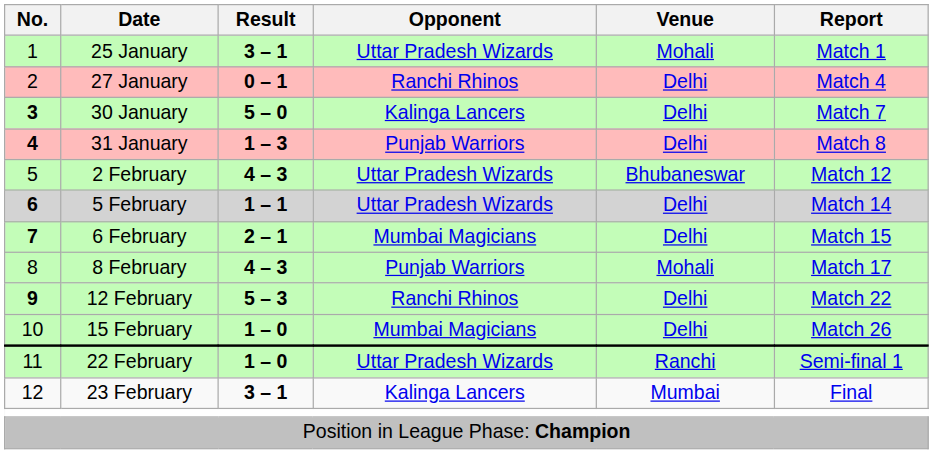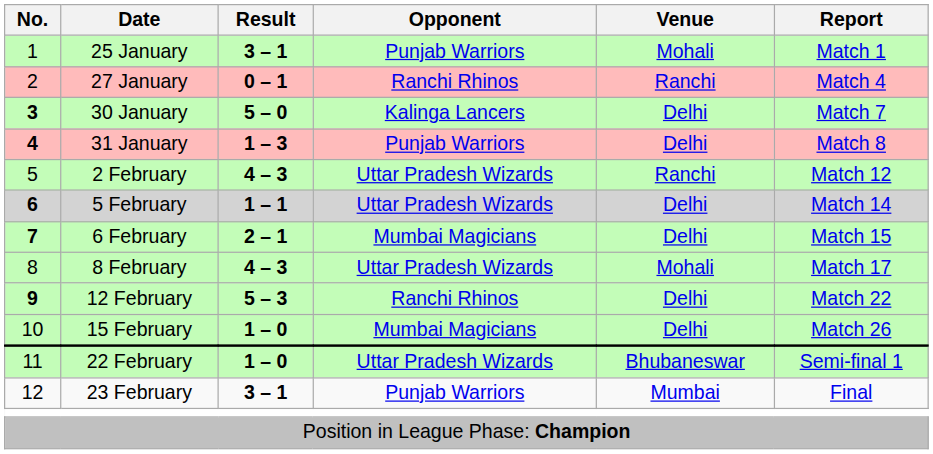25 January | Opponent: Uttar Pradesh Wizards -> Punjab Warriors
27 January | Venue: Delhi -> Ranchi
2 February | Venue: Bhubaneswar -> Ranchi
8 February | Opponent: Punjab Warriors -> Uttar Pradesh Wizards
22 February | Venue: Ranchi -> Bhubaneswar
23 February | Opponent: Kalinga Lancers -> Punjab Warriors
